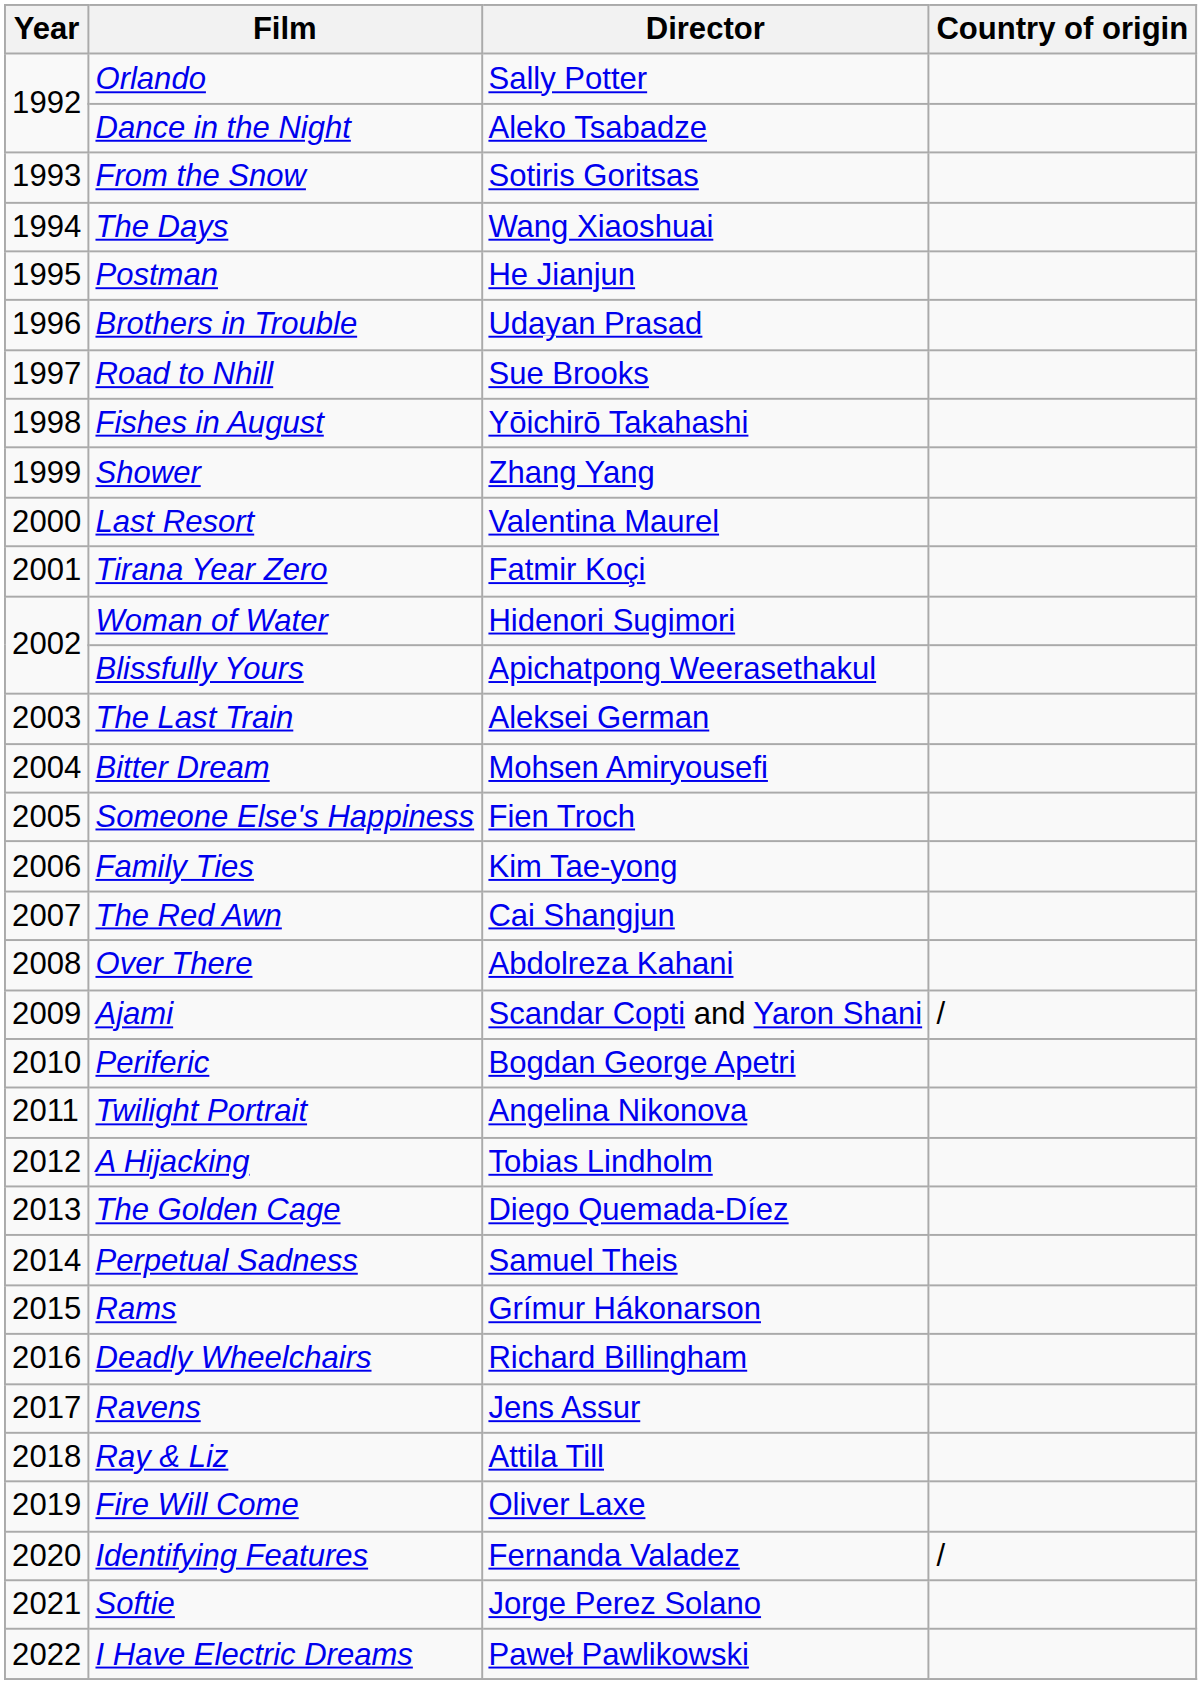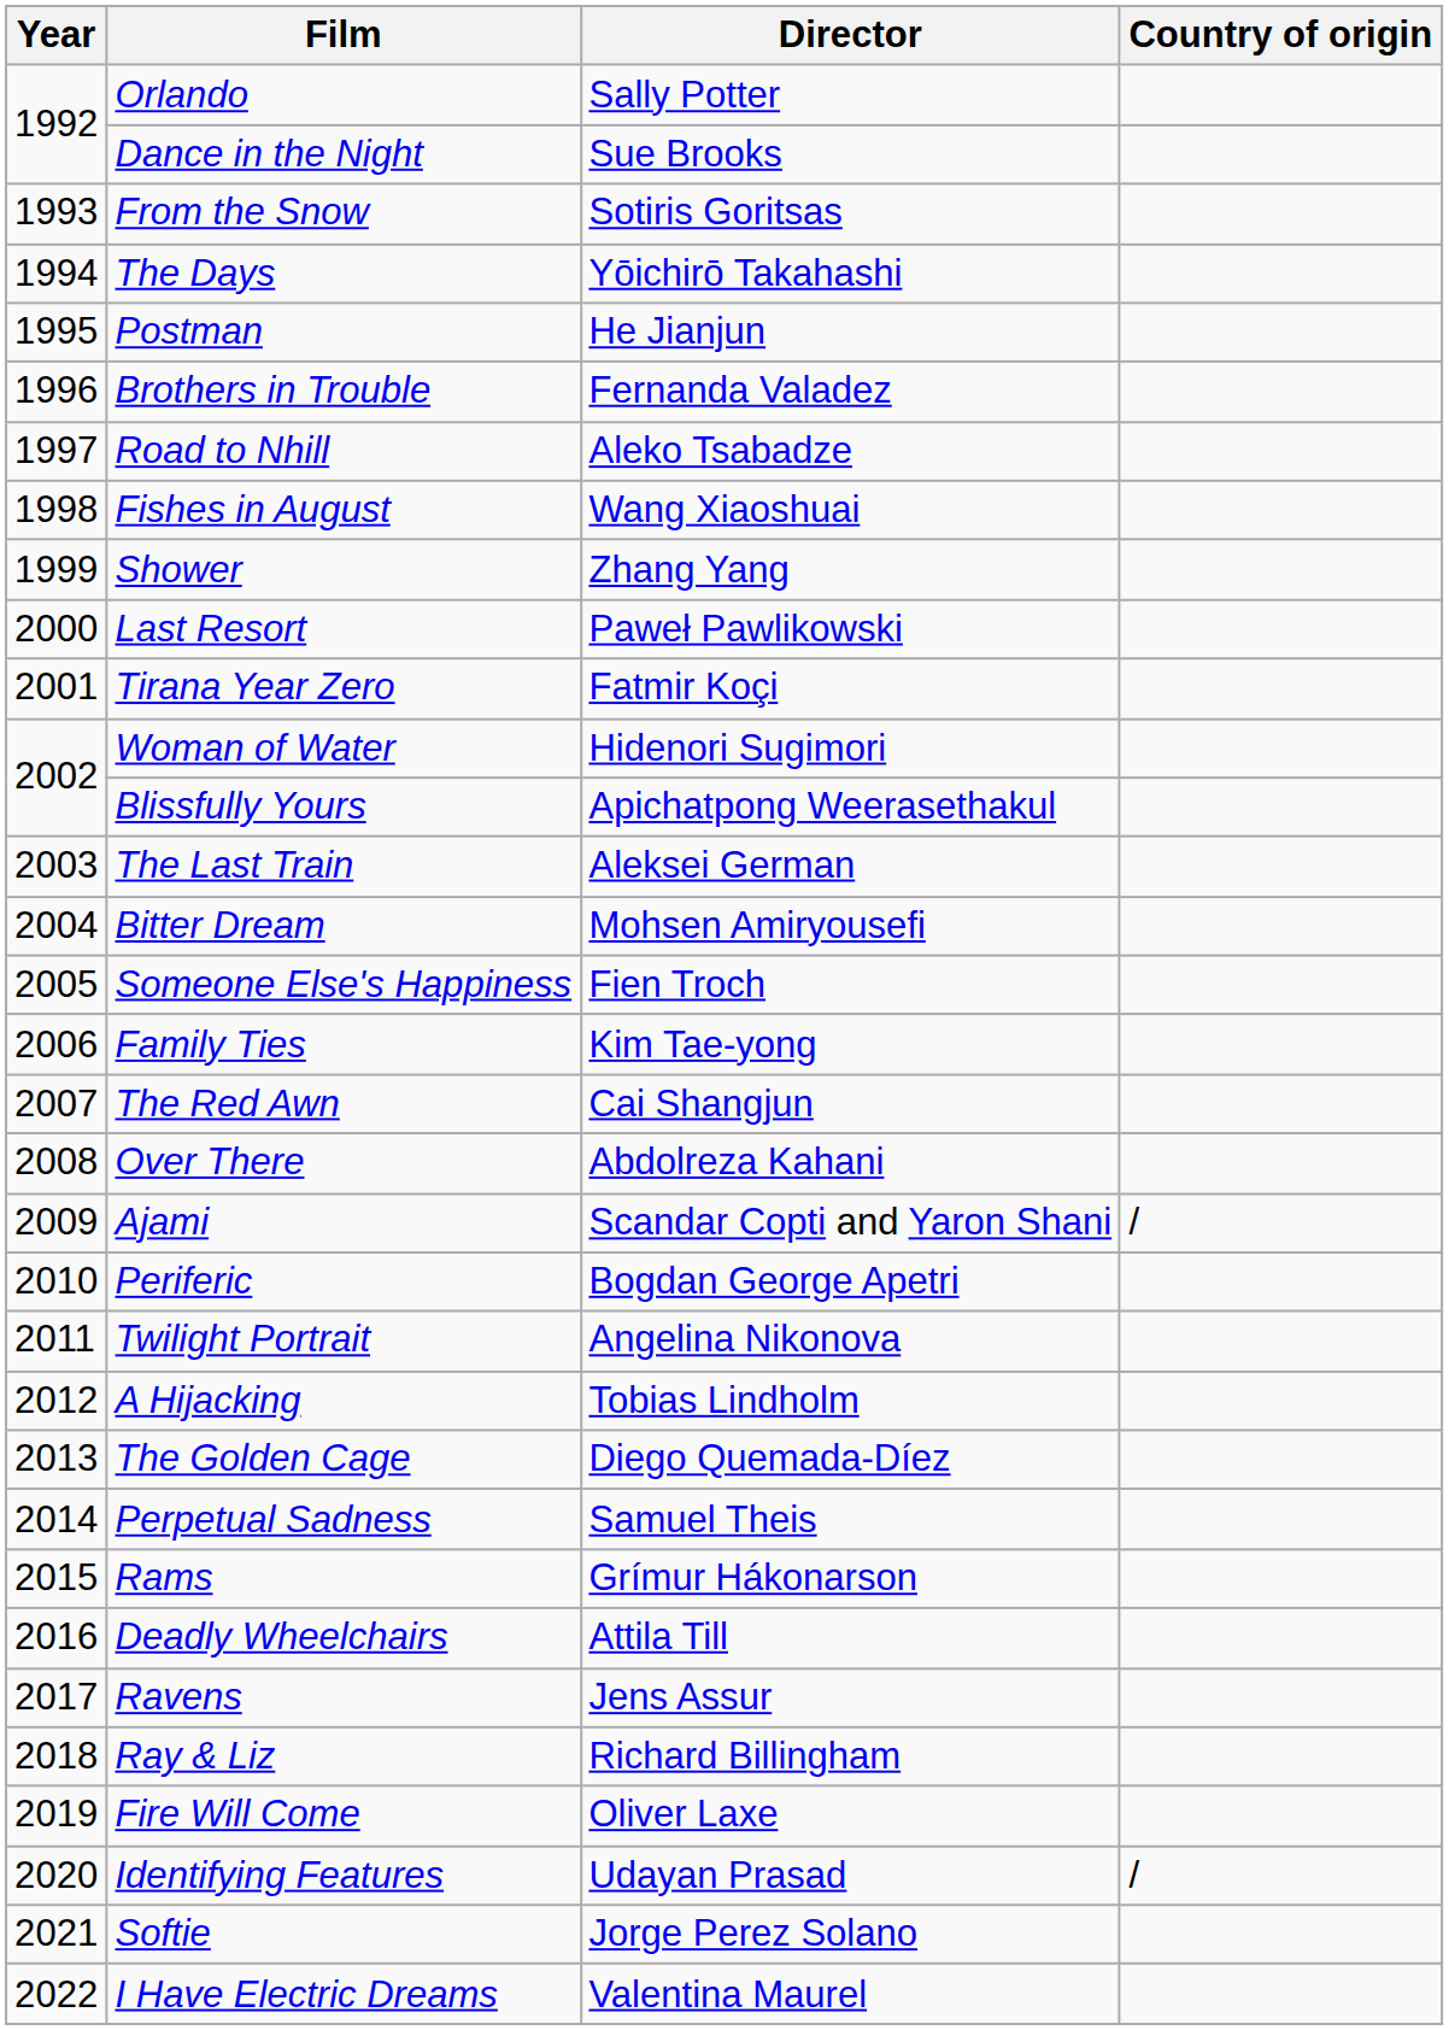Dance in the Night | Director: Aleko Tsabadze -> Sue Brooks
The Days | Director: Wang Xiaoshuai -> Yōichirō Takahashi
Brothers in Trouble | Director: Udayan Prasad -> Fernanda Valadez
Road to Nhill | Director: Sue Brooks -> Aleko Tsabadze
Fishes in August | Director: Yōichirō Takahashi -> Wang Xiaoshuai
Last Resort | Director: Valentina Maurel -> Paweł Pawlikowski
Deadly Wheelchairs | Director: Richard Billingham -> Attila Till
Ray & Liz | Director: Attila Till -> Richard Billingham
Identifying Features | Director: Fernanda Valadez -> Udayan Prasad
I Have Electric Dreams | Director: Paweł Pawlikowski -> Valentina Maurel
